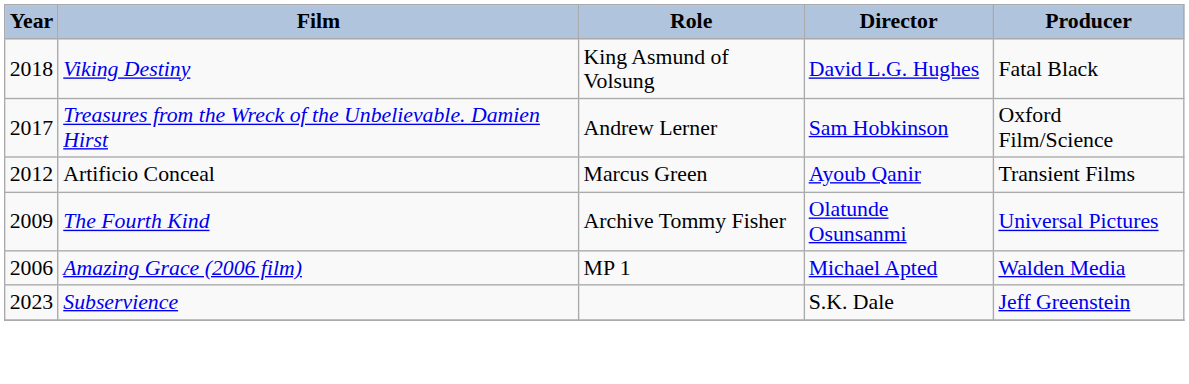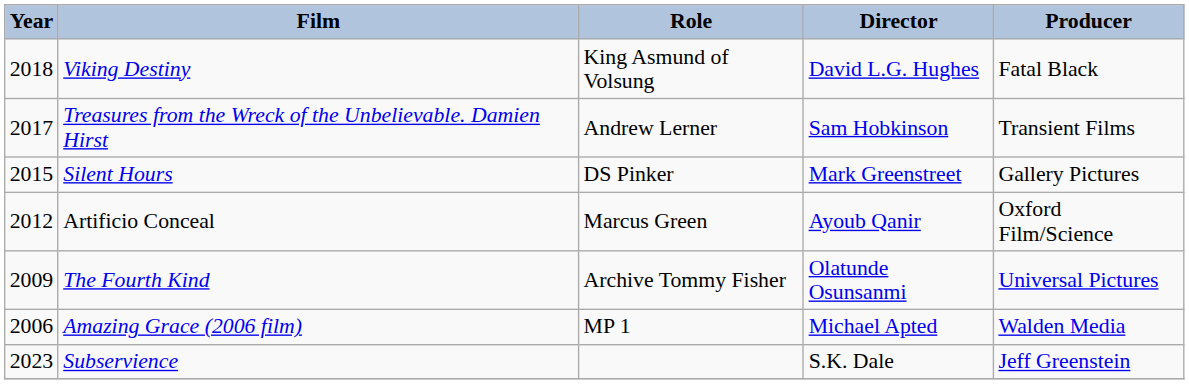Treasures from the Wreck of the Unbelievable. Damien Hirst | Producer: Oxford Film/Science -> Transient Films
+ row: 2015 | Silent Hours | DS Pinker | Mark Greenstreet | Gallery Pictures
Artificio Conceal | Producer: Transient Films -> Oxford Film/Science
